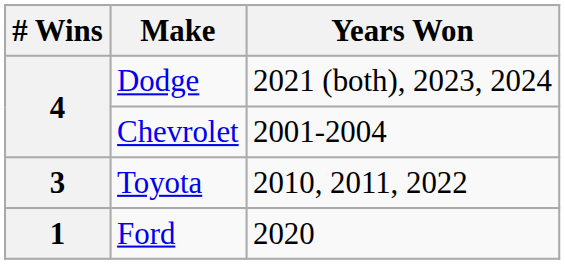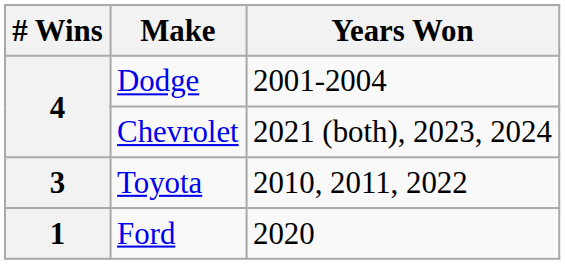Dodge | Years Won: 2021 (both), 2023, 2024 -> 2001-2004
Chevrolet | Years Won: 2001-2004 -> 2021 (both), 2023, 2024
